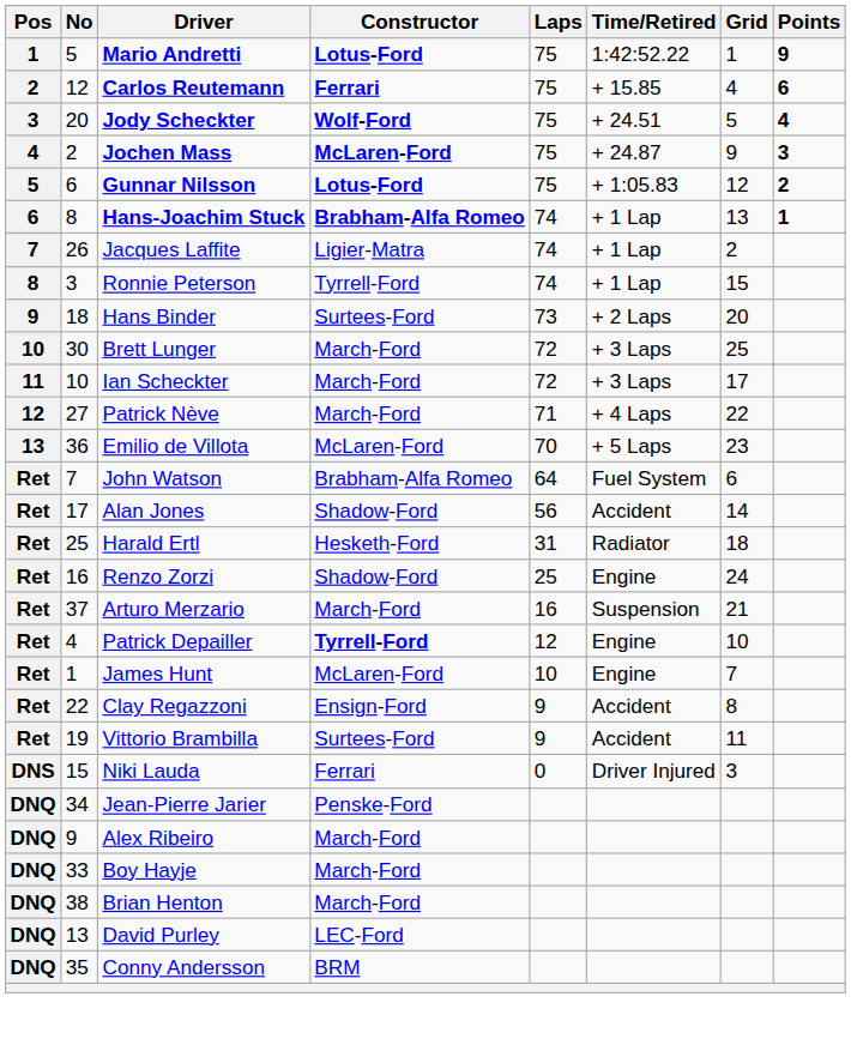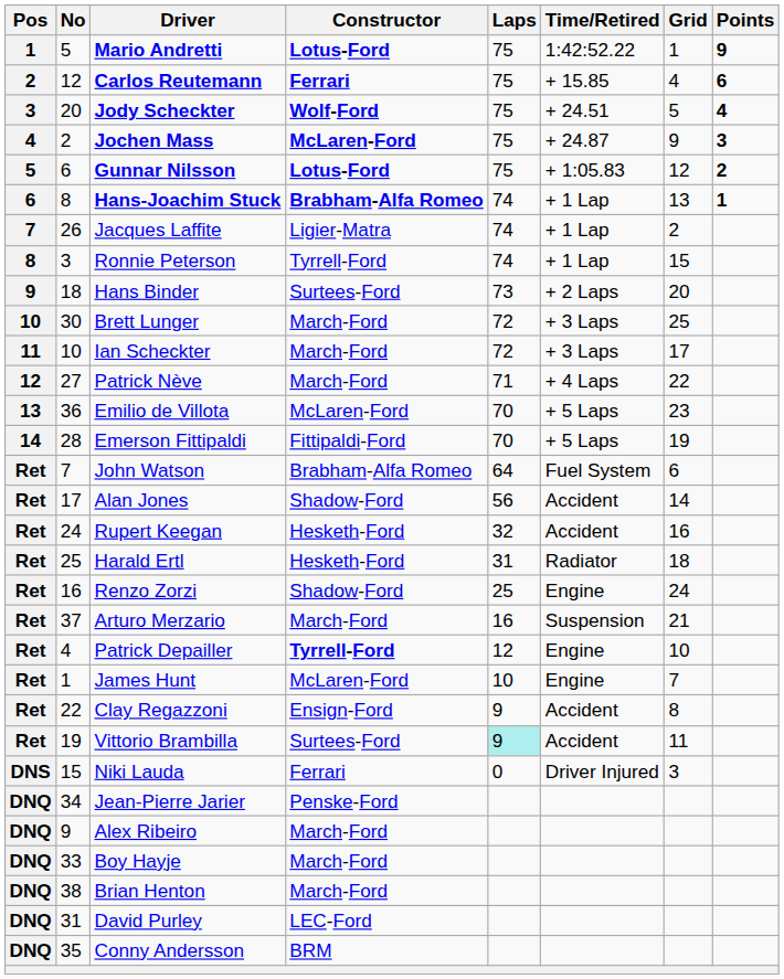+ row: 14 | 28 | Emerson Fittipaldi | Fittipaldi-Ford | 70 | + 5 Laps | 19
+ row: Ret | 24 | Rupert Keegan | Hesketh-Ford | 32 | Accident | 16
Vittorio Brambilla | Laps: no background -> paleturquoise background
David Purley | No: 13 -> 31
